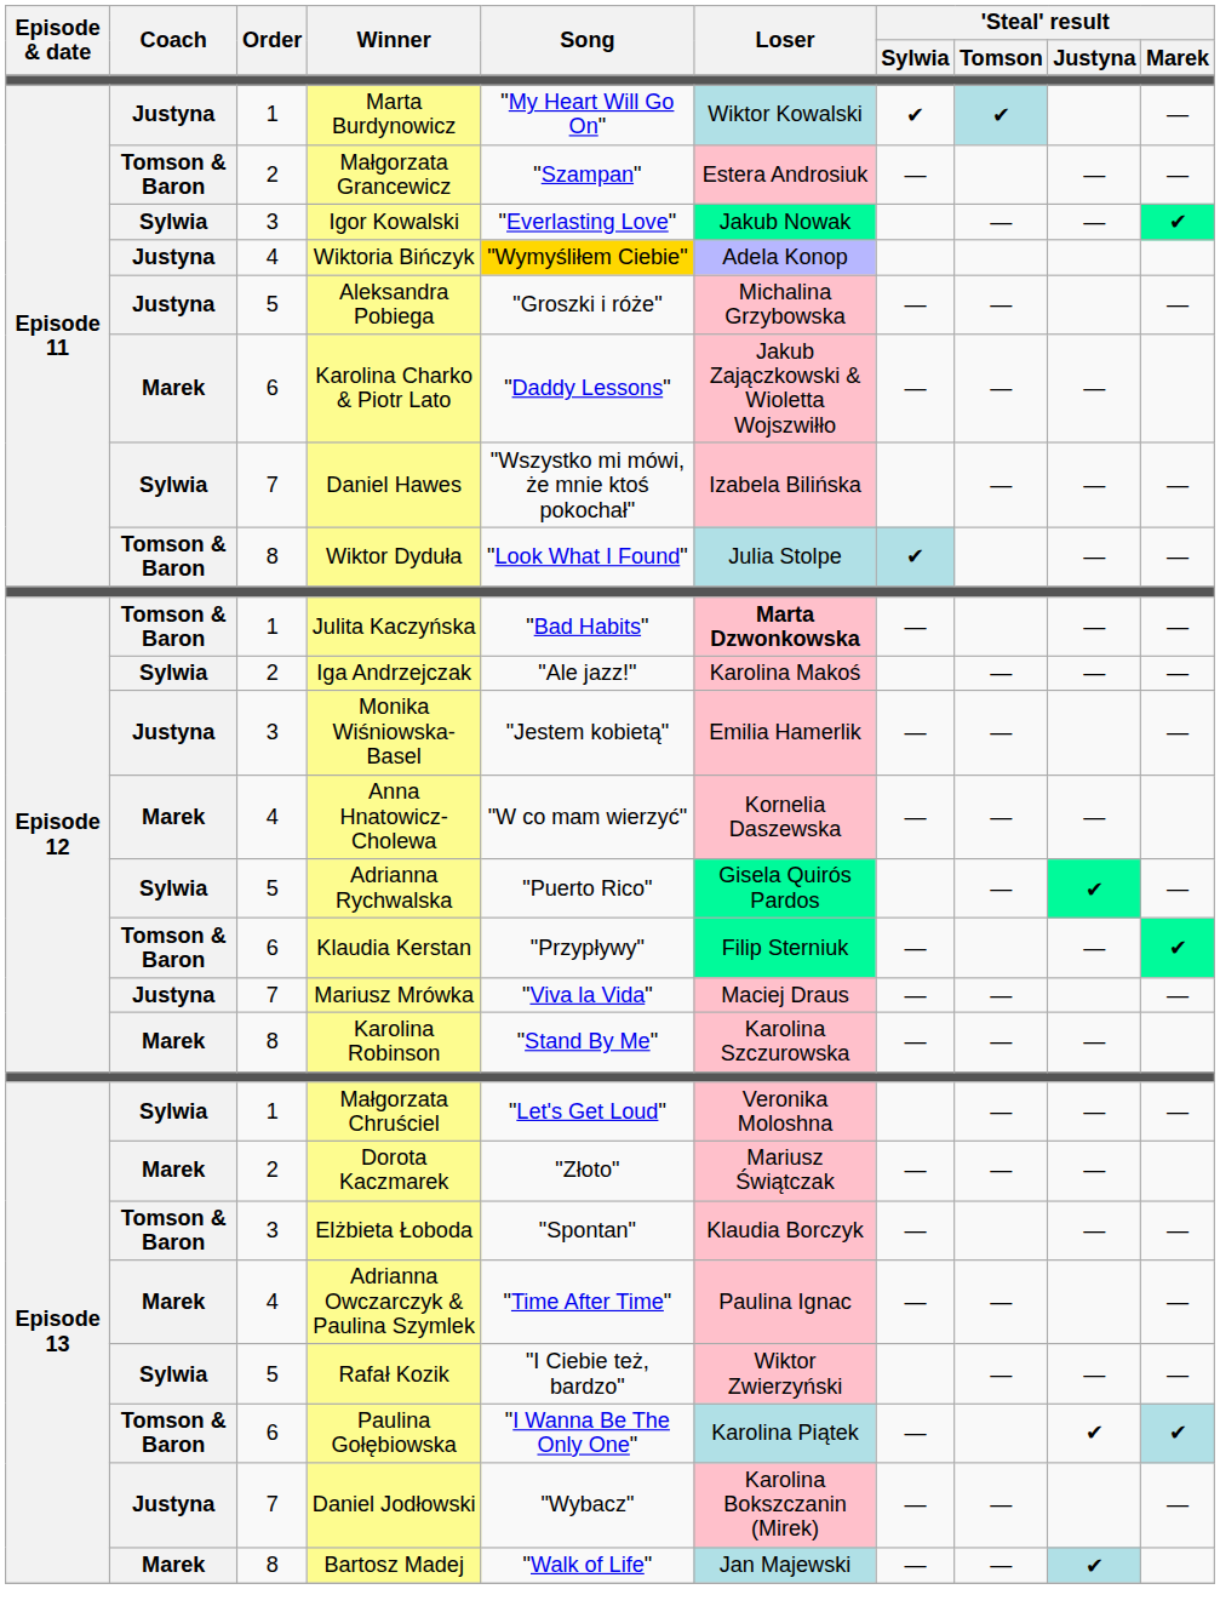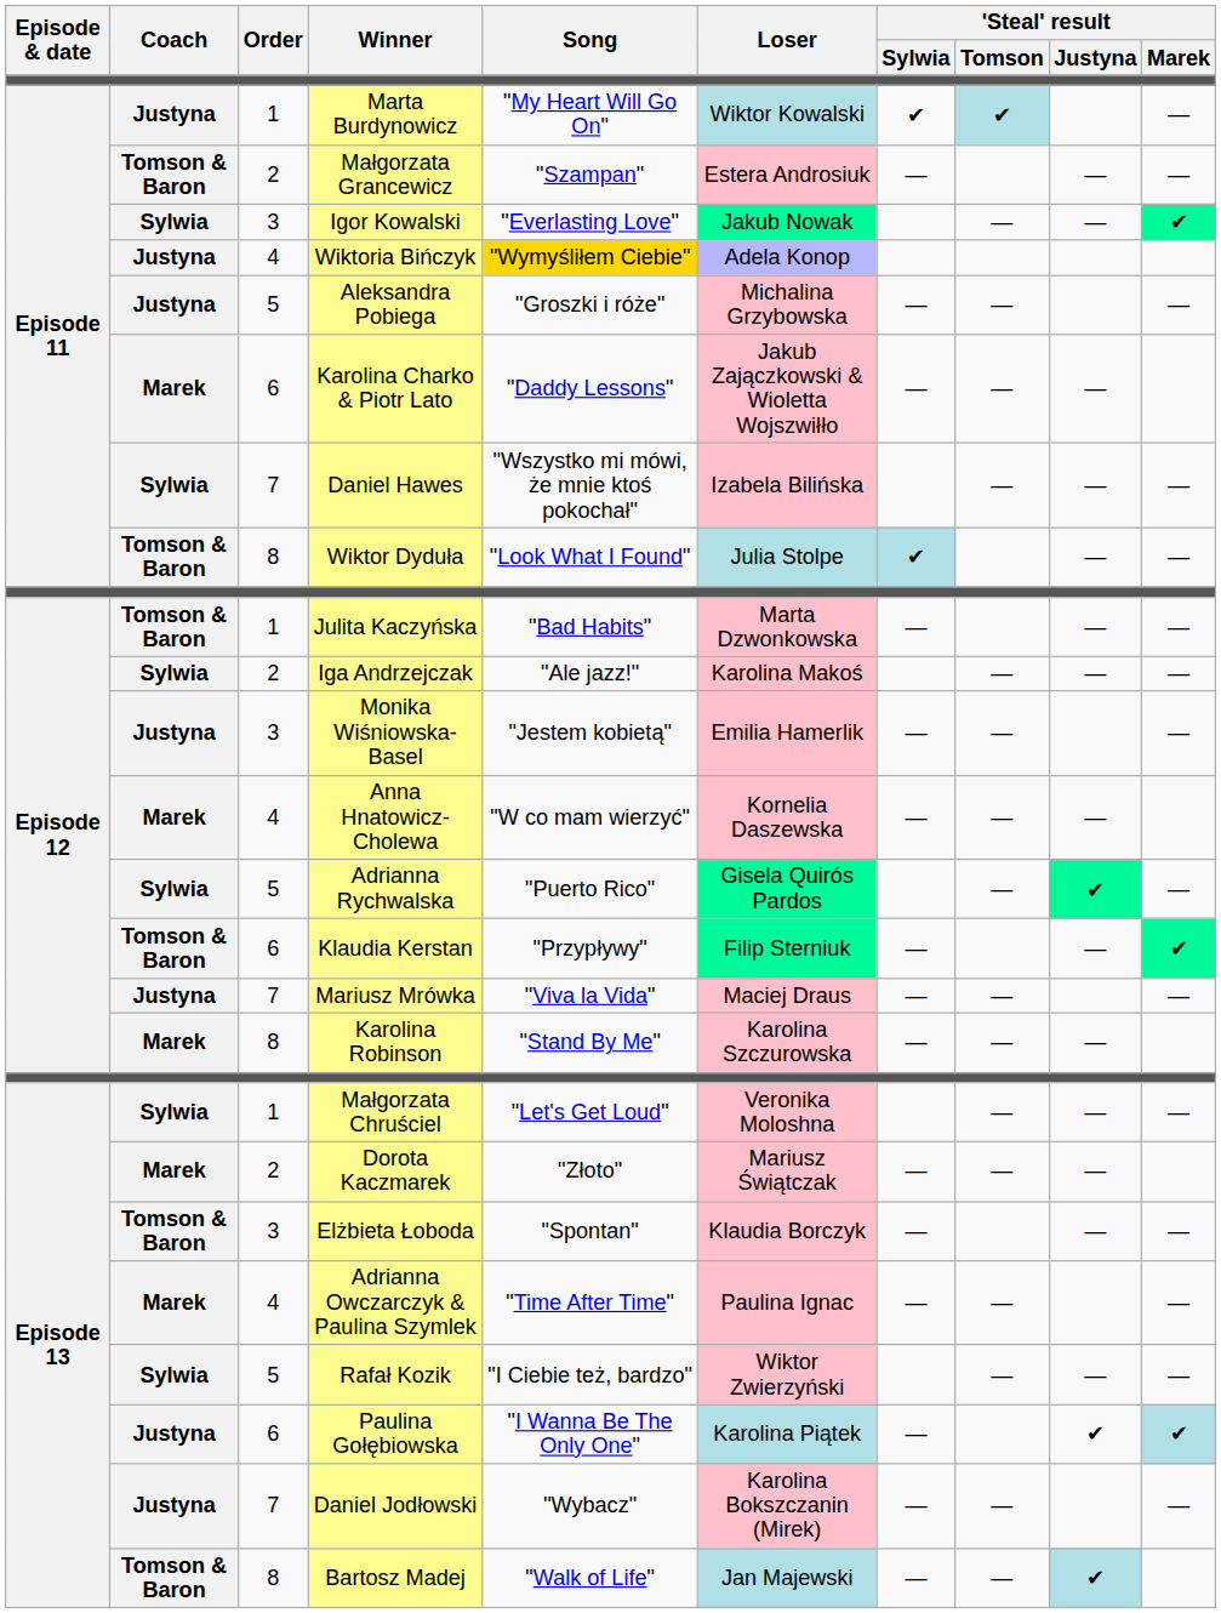Julita Kaczyńska | Loser: bold -> normal
Paulina Gołębiowska | Coach: Tomson & Baron -> Justyna
Bartosz Madej | Coach: Marek -> Tomson & Baron
